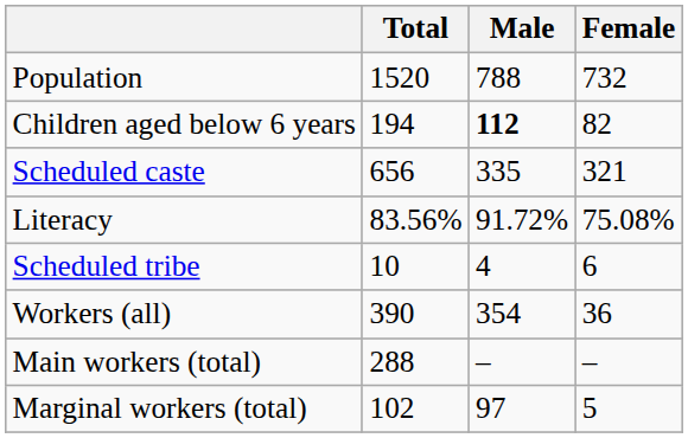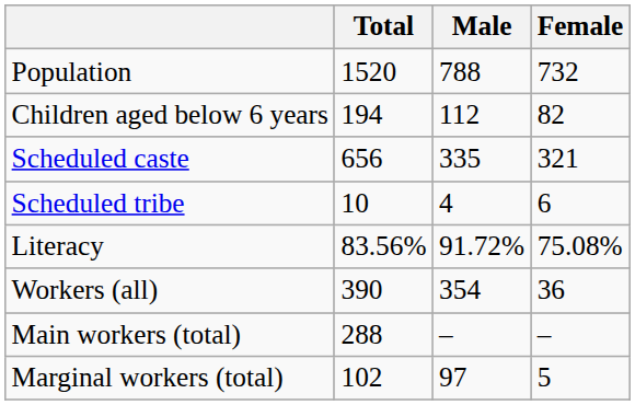Children aged below 6 years | Male: bold -> normal
rows swapped: Scheduled tribe <-> Literacy
